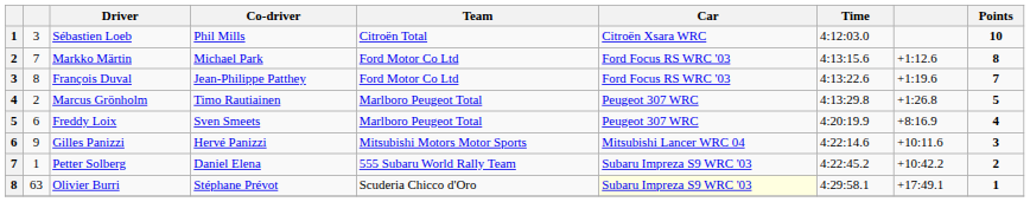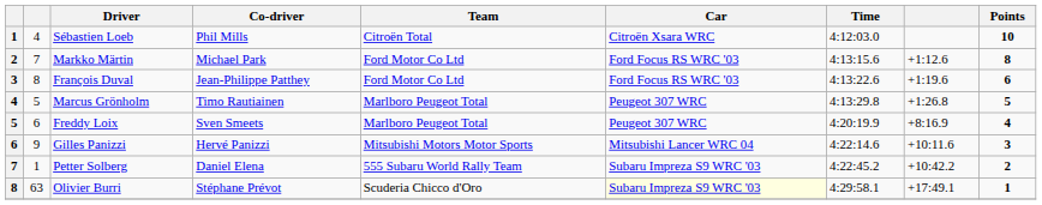Sébastien Loeb | column 2: 3 -> 4
François Duval | Points: 7 -> 6
Marcus Grönholm | column 2: 2 -> 5
